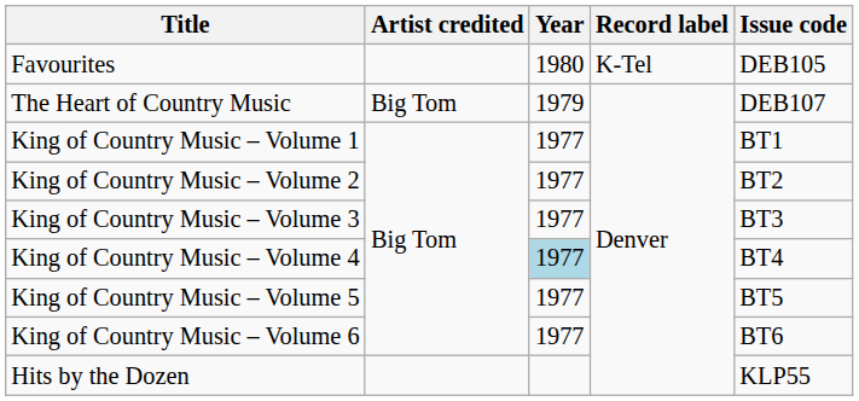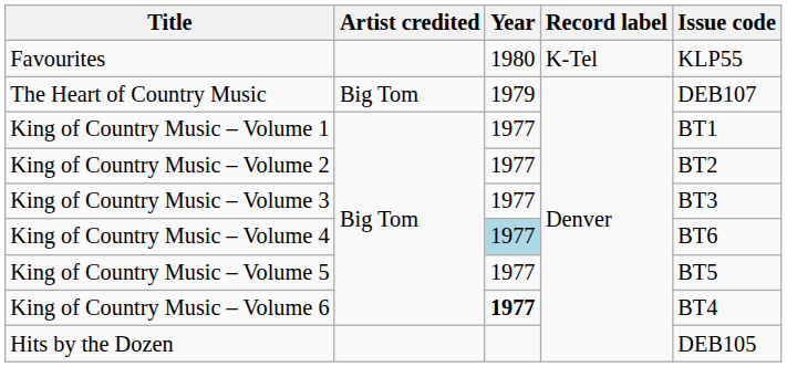Favourites | Issue code: DEB105 -> KLP55
King of Country Music – Volume 4 | Issue code: BT4 -> BT6
King of Country Music – Volume 6 | Year: normal -> bold
King of Country Music – Volume 6 | Issue code: BT6 -> BT4
Hits by the Dozen | Issue code: KLP55 -> DEB105
